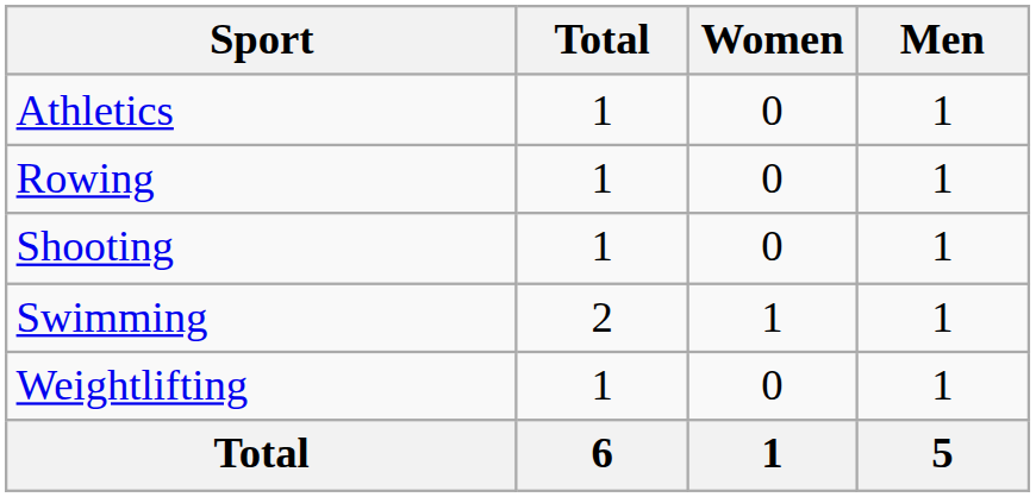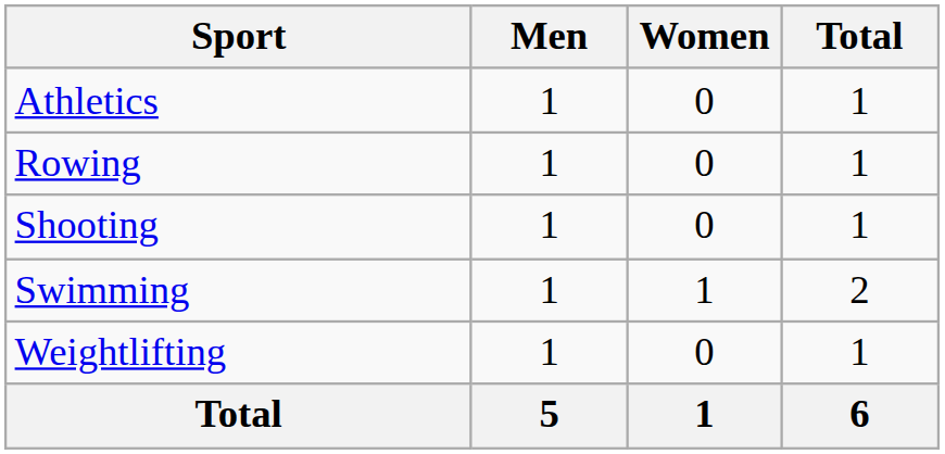columns swapped: Men <-> Total
